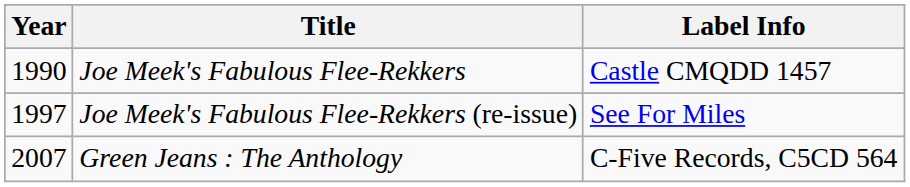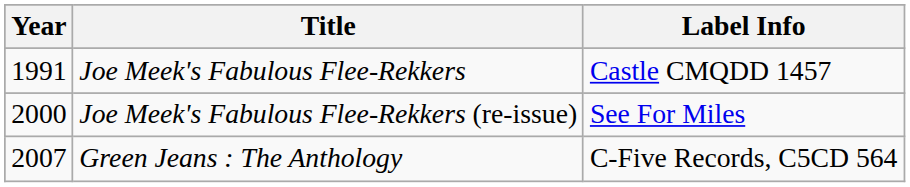Joe Meek's Fabulous Flee-Rekkers | Year: 1990 -> 1991
Joe Meek's Fabulous Flee-Rekkers (re-issue) | Year: 1997 -> 2000
